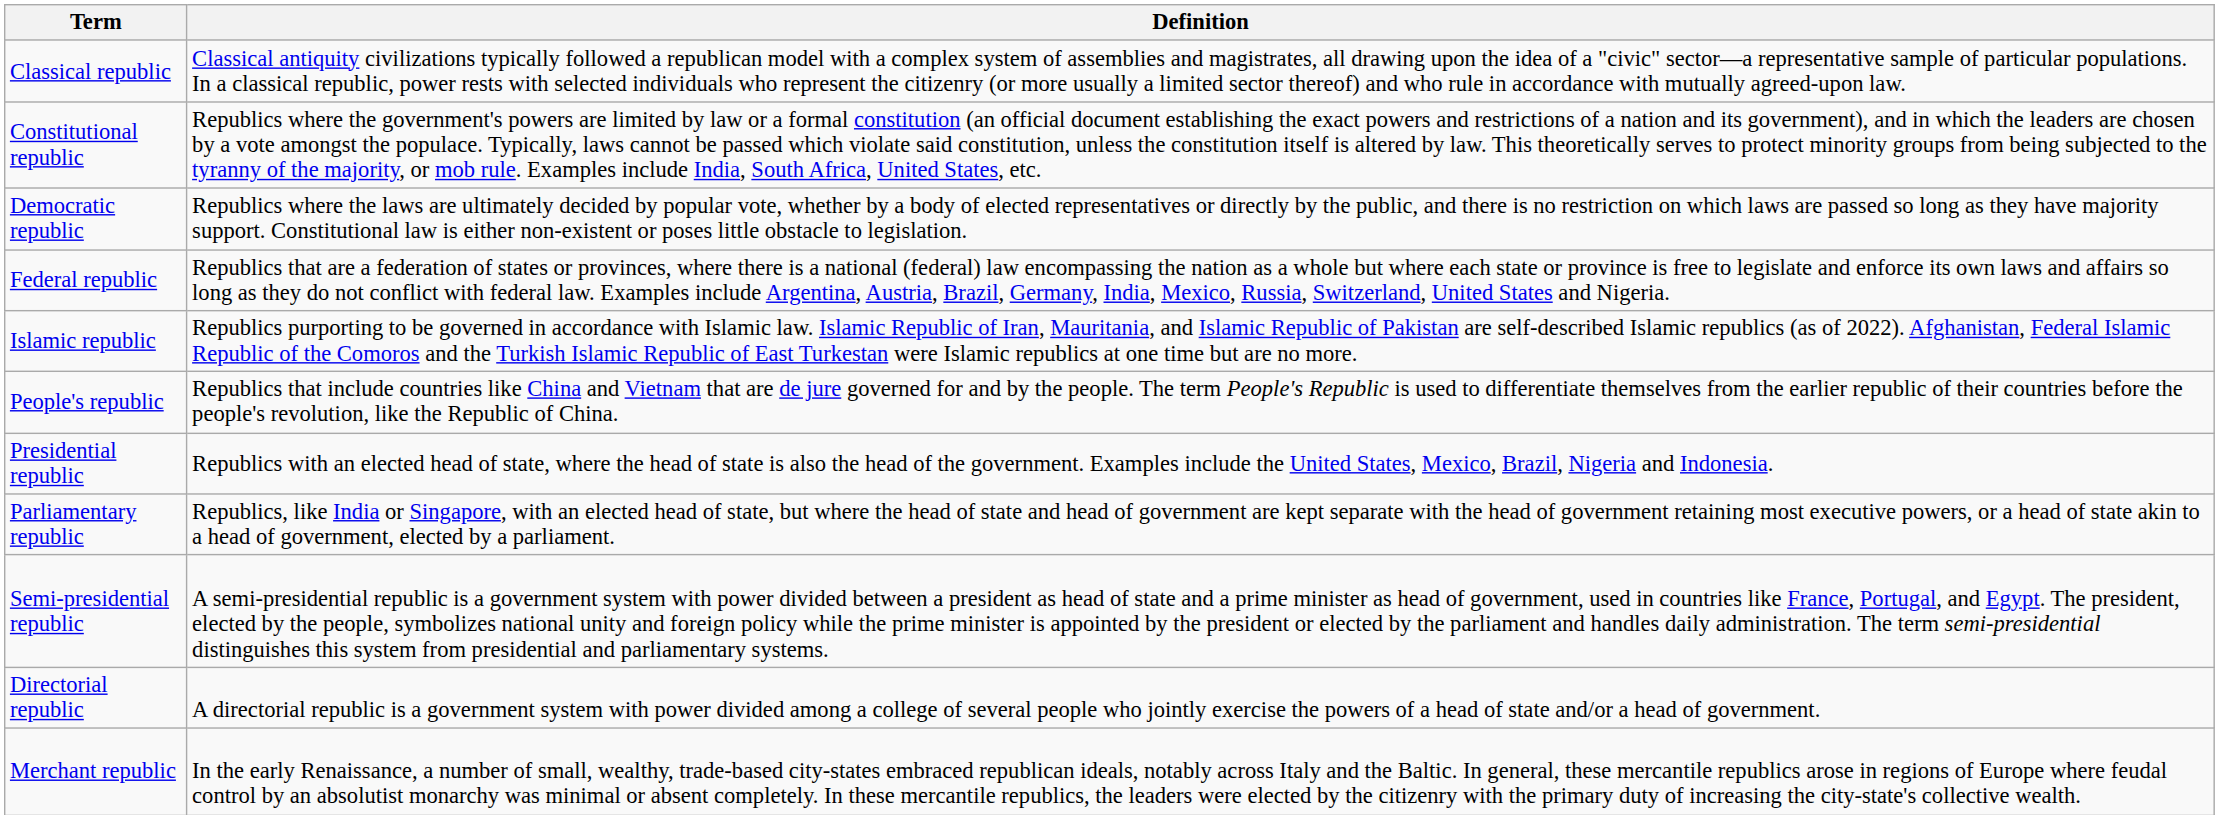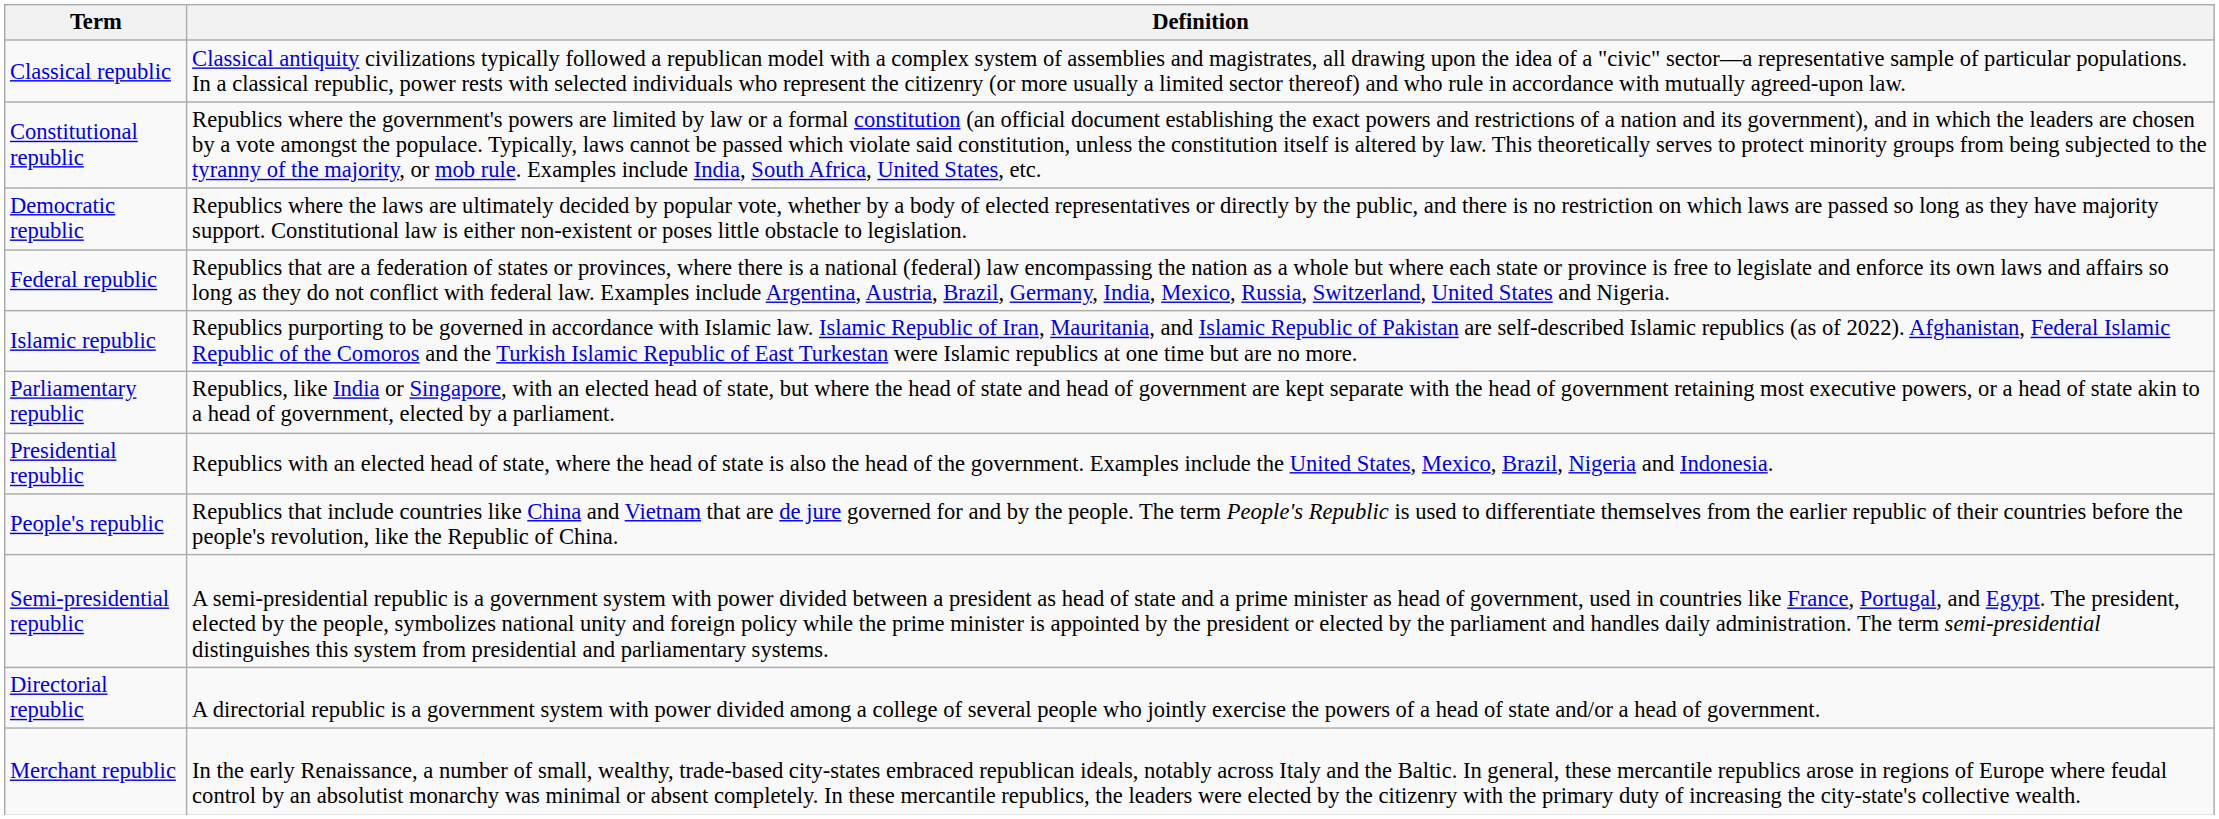rows swapped: Parliamentary republic <-> People's republic
